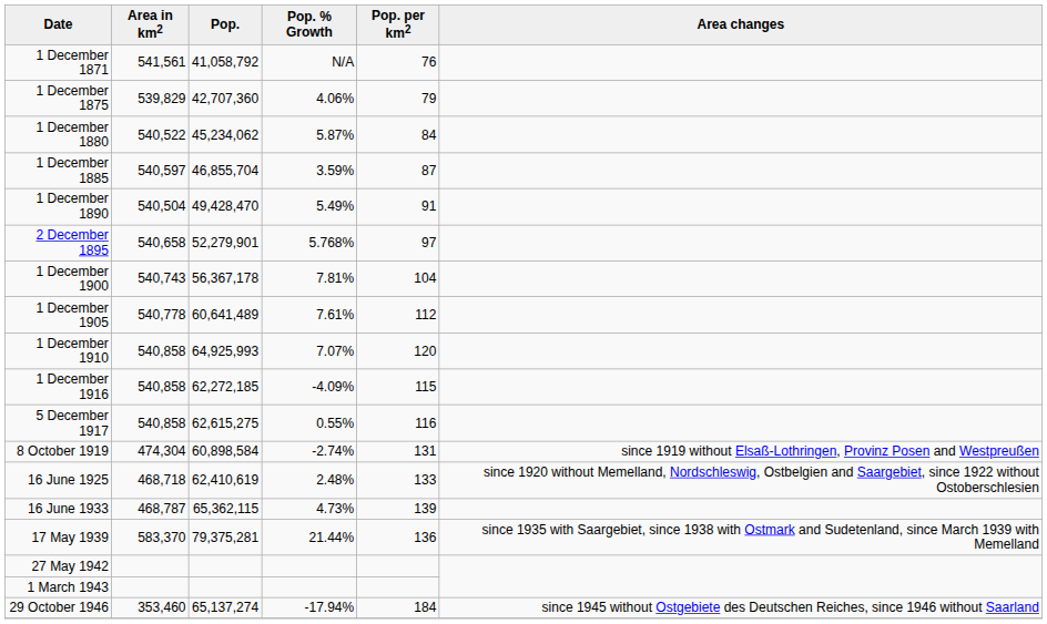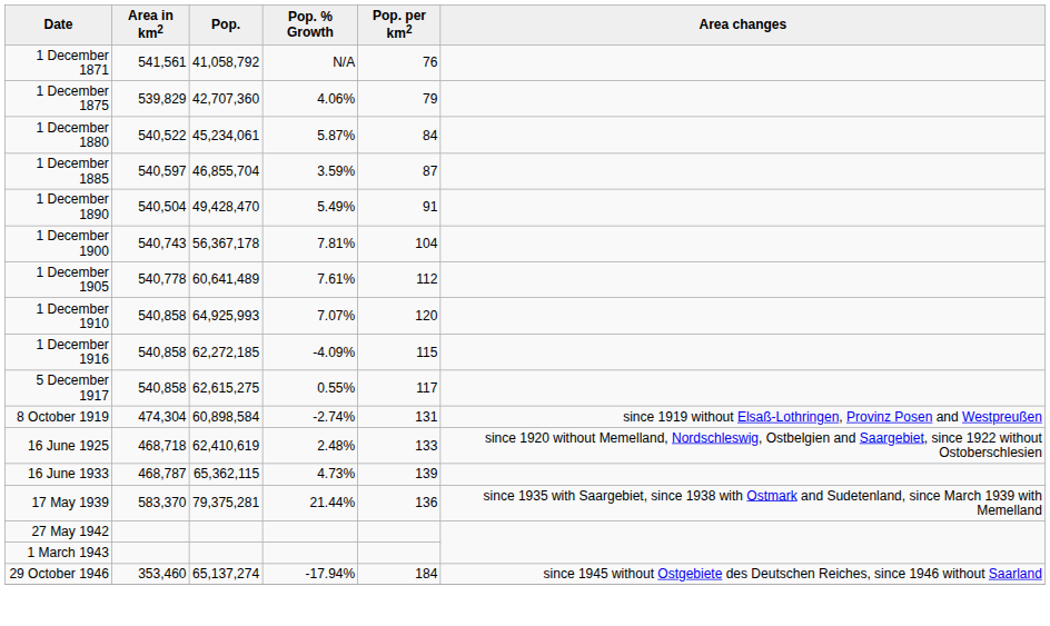1 December 1880 | Pop.: 45,234,062 -> 45,234,061
- row: 2 December 1895 | 540,658 | 52,279,901 | 5.768% | 97
5 December 1917 | Pop. per km2: 116 -> 117
